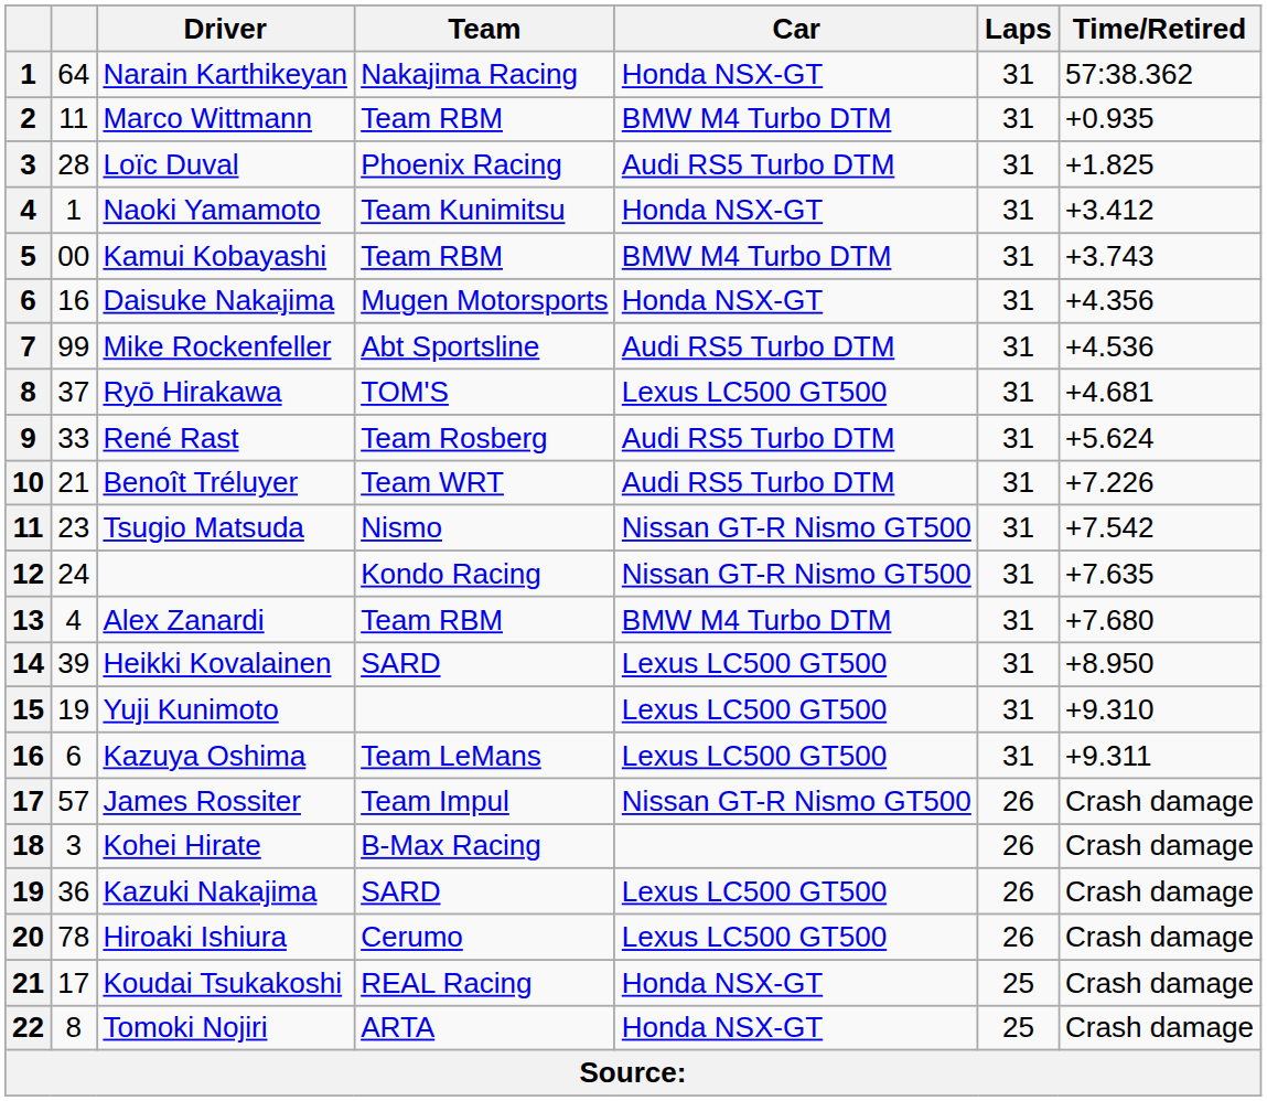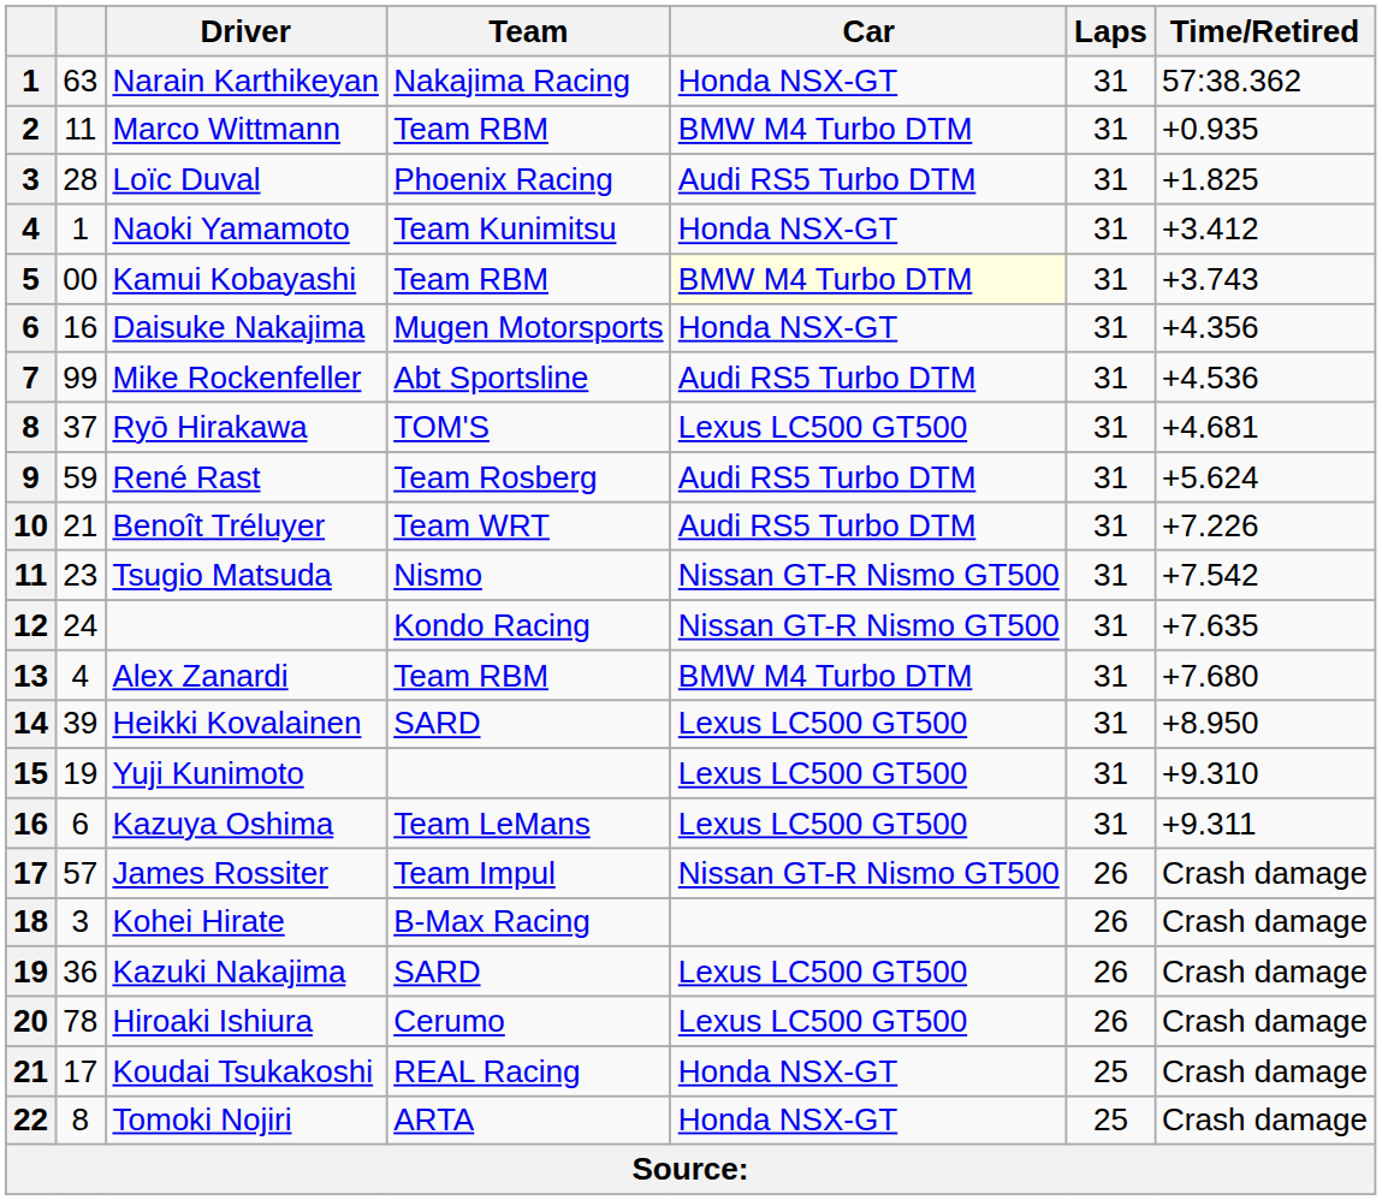Narain Karthikeyan | column 2: 64 -> 63
Kamui Kobayashi | Car: no background -> lightyellow background
René Rast | column 2: 33 -> 59
